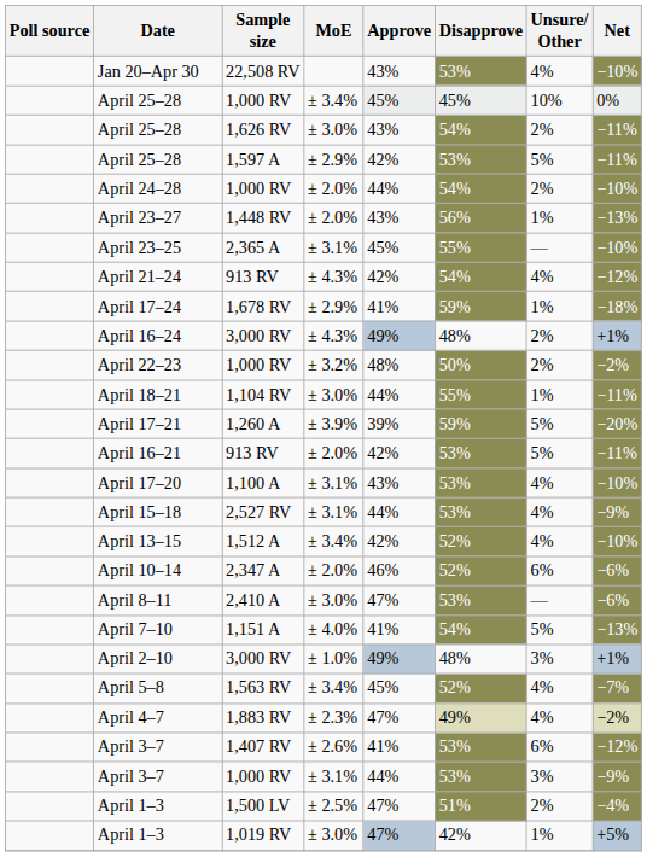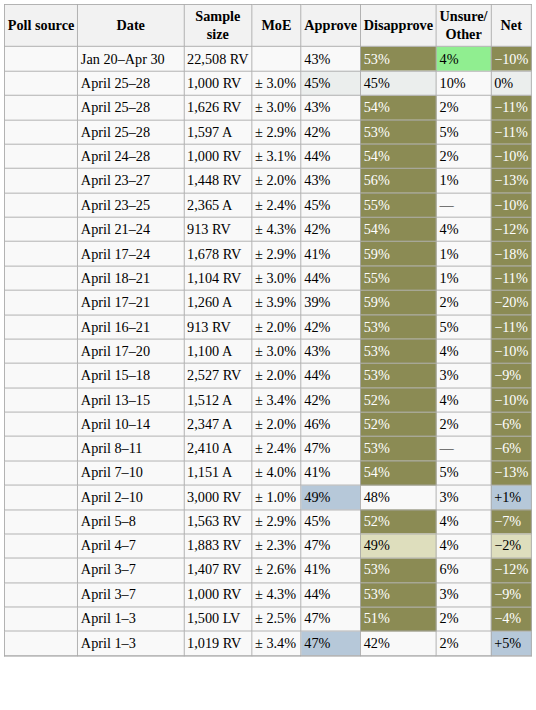Jan 20–Apr 30 | Unsure/ Other: no background -> lightgreen background
April 25–28 / 1,000 RV | MoE: ± 3.4% -> ± 3.0%
April 24–28 | MoE: ± 2.0% -> ± 3.1%
April 23–25 | MoE: ± 3.1% -> ± 2.4%
- row: April 16–24 | 3,000 RV | ± 4.3% | 49% | 48% | 2% | +1%
- row: April 22–23 | 1,000 RV | ± 3.2% | 48% | 50% | 2% | −2%
April 17–21 | Unsure/ Other: 5% -> 2%
April 17–20 | MoE: ± 3.1% -> ± 3.0%
April 15–18 | MoE: ± 3.1% -> ± 2.0%
April 15–18 | Unsure/ Other: 4% -> 3%
April 10–14 | Unsure/ Other: 6% -> 2%
April 8–11 | MoE: ± 3.0% -> ± 2.4%
April 5–8 | MoE: ± 3.4% -> ± 2.9%
April 3–7 / 1,000 RV | MoE: ± 3.1% -> ± 4.3%
April 1–3 / 1,019 RV | MoE: ± 3.0% -> ± 3.4%
April 1–3 / 1,019 RV | Unsure/ Other: 1% -> 2%
